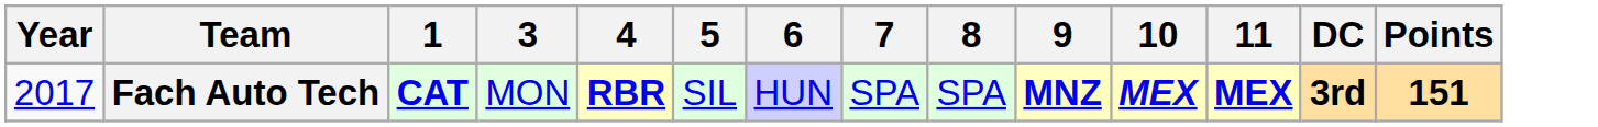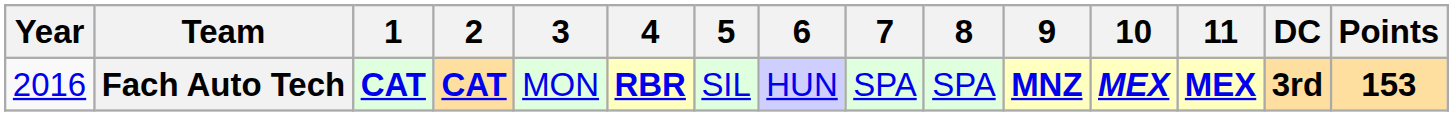+ column: 2 | CAT
Fach Auto Tech | Year: 2017 -> 2016
Fach Auto Tech | Points: 151 -> 153
